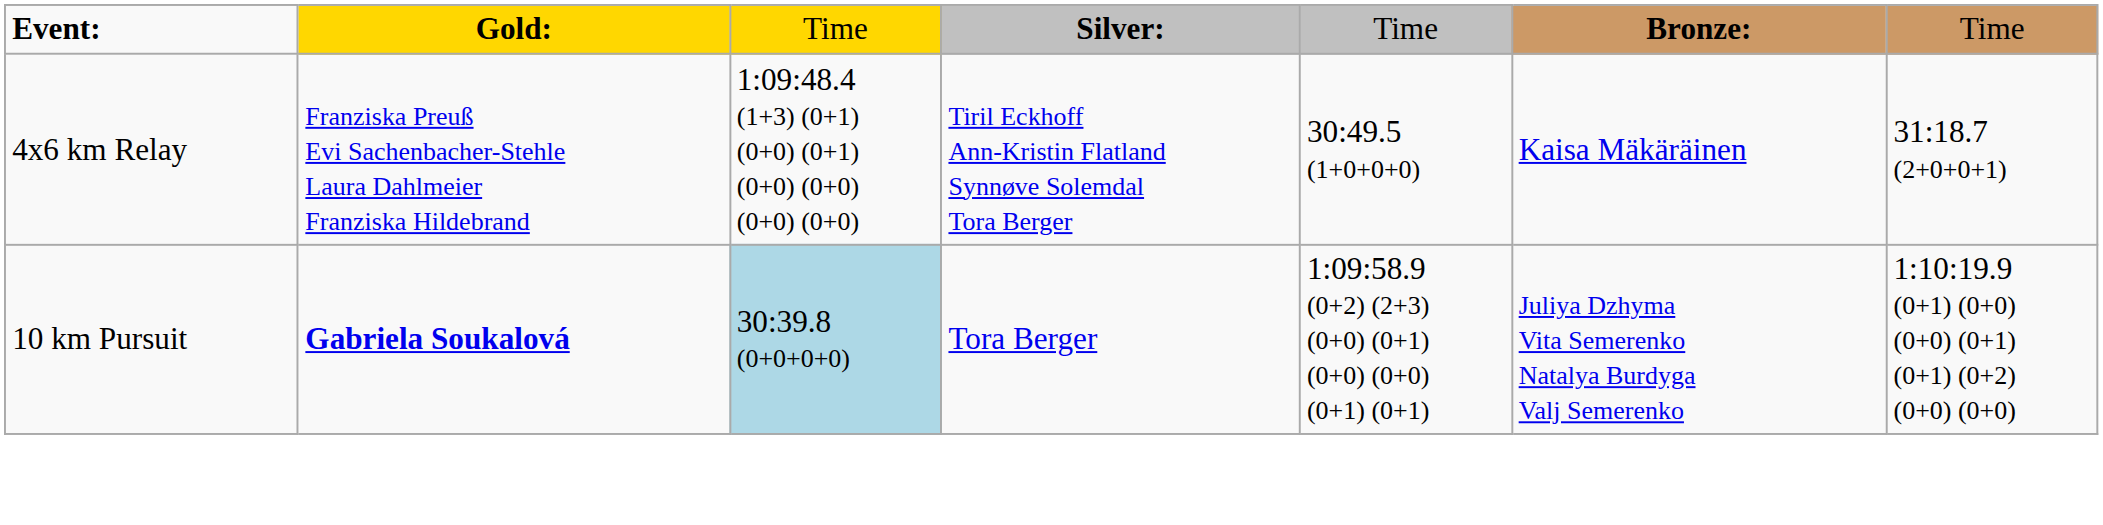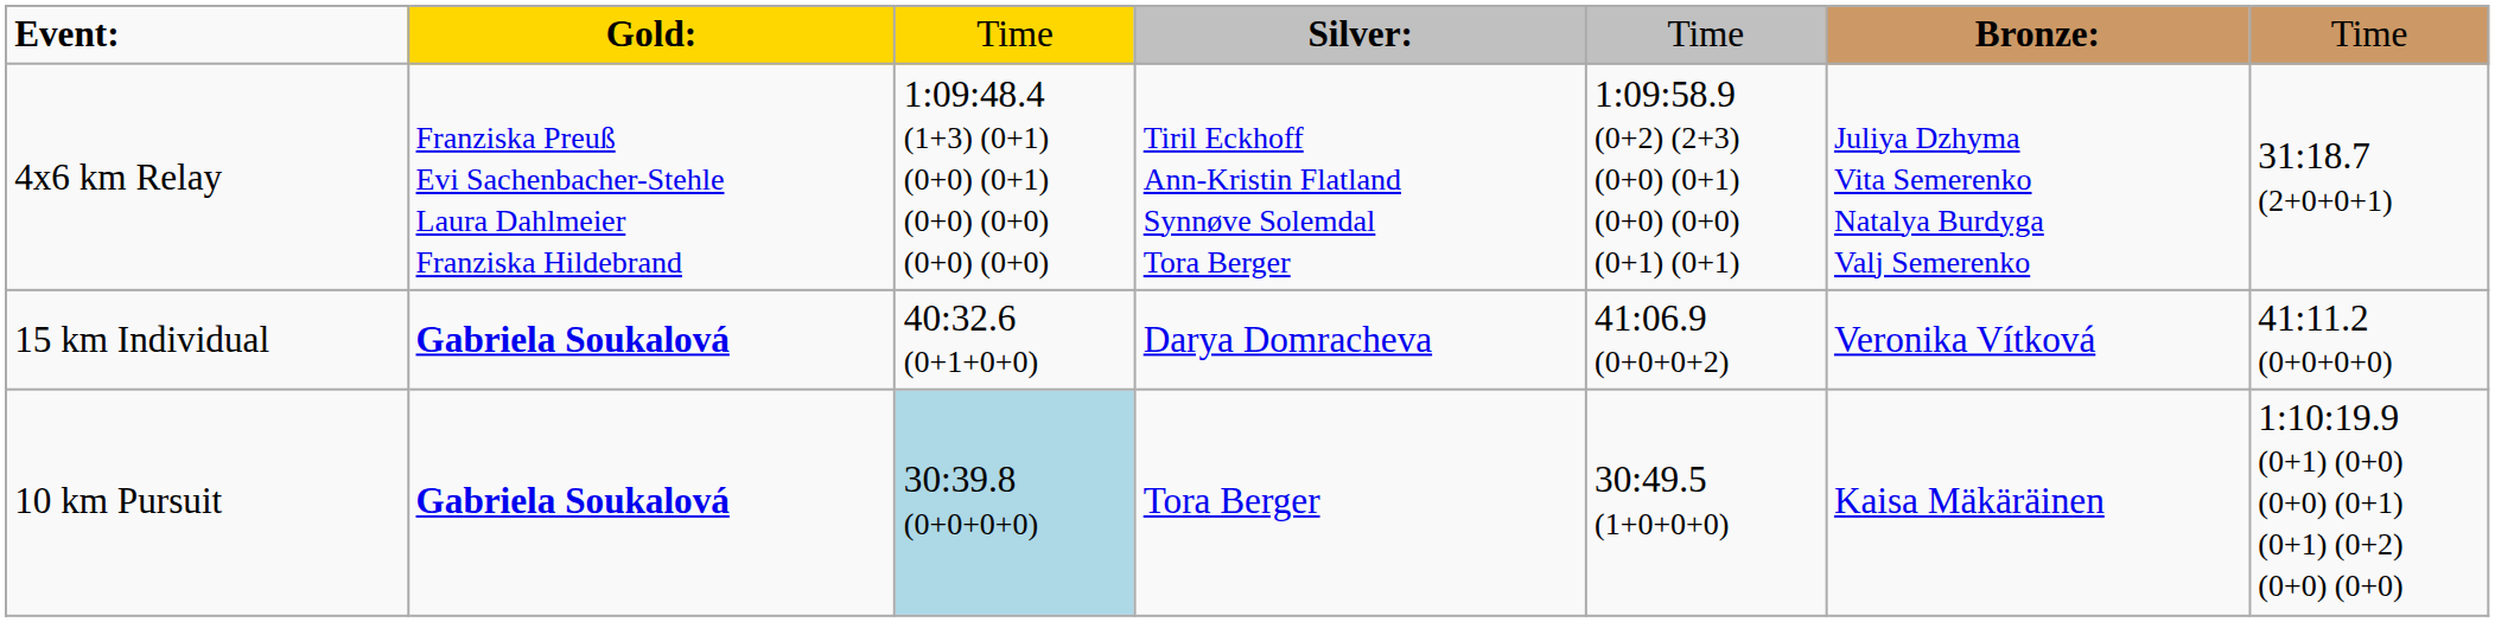4x6 km Relay | column 5: 30:49.5 (1+0+0+0) -> 1:09:58.9 (0+2) (2+3) (0+0) (0+1) (0+0) (0+0) (0+1) (0+1)
4x6 km Relay | column 6: Kaisa Mäkäräinen -> Juliya Dzhyma Vita Semerenko Natalya Burdyga Valj Semerenko
+ row: 15 km Individual | Gabriela Soukalová | 40:32.6 (0+1+0+0) | Darya Domracheva | 41:06.9 (0+0+0+2) | Veronika Vítková | 41:11.2 (0+0+0+0)
10 km Pursuit | column 5: 1:09:58.9 (0+2) (2+3) (0+0) (0+1) (0+0) (0+0) (0+1) (0+1) -> 30:49.5 (1+0+0+0)
10 km Pursuit | column 6: Juliya Dzhyma Vita Semerenko Natalya Burdyga Valj Semerenko -> Kaisa Mäkäräinen
